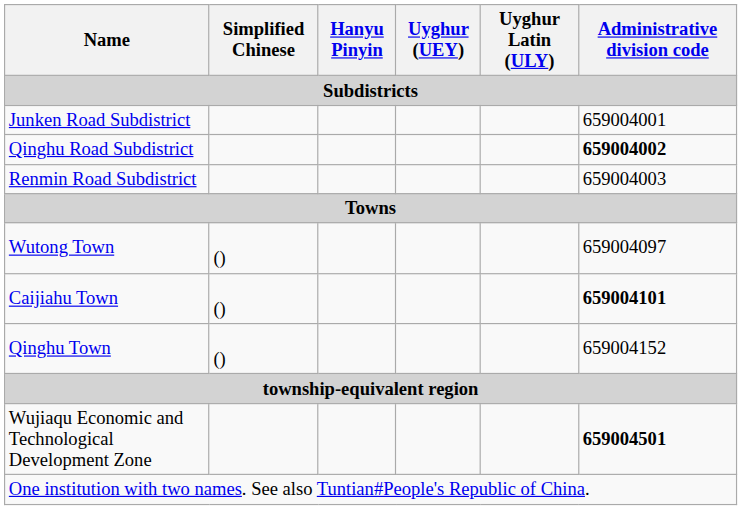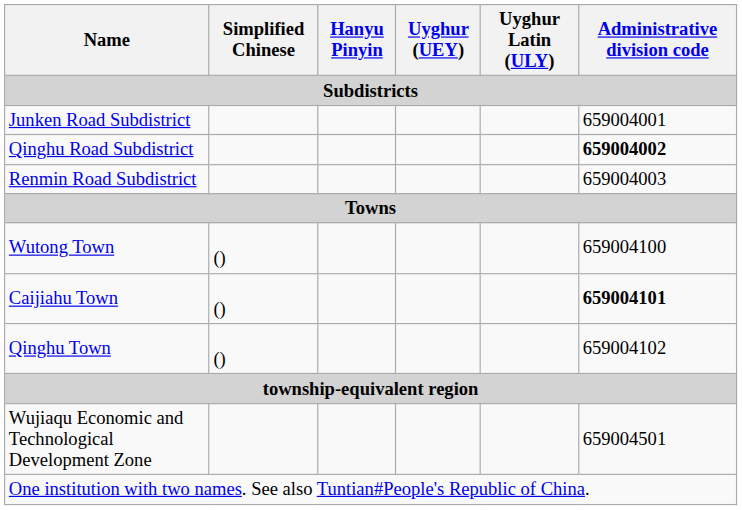Wutong Town | Administrative division code: 659004097 -> 659004100
Qinghu Town | Administrative division code: 659004152 -> 659004102
Wujiaqu Economic and Technological Development Zone | Administrative division code: bold -> normal
